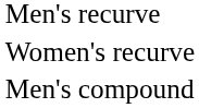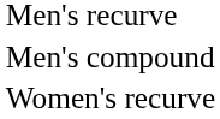rows swapped: Men's compound <-> Women's recurve
